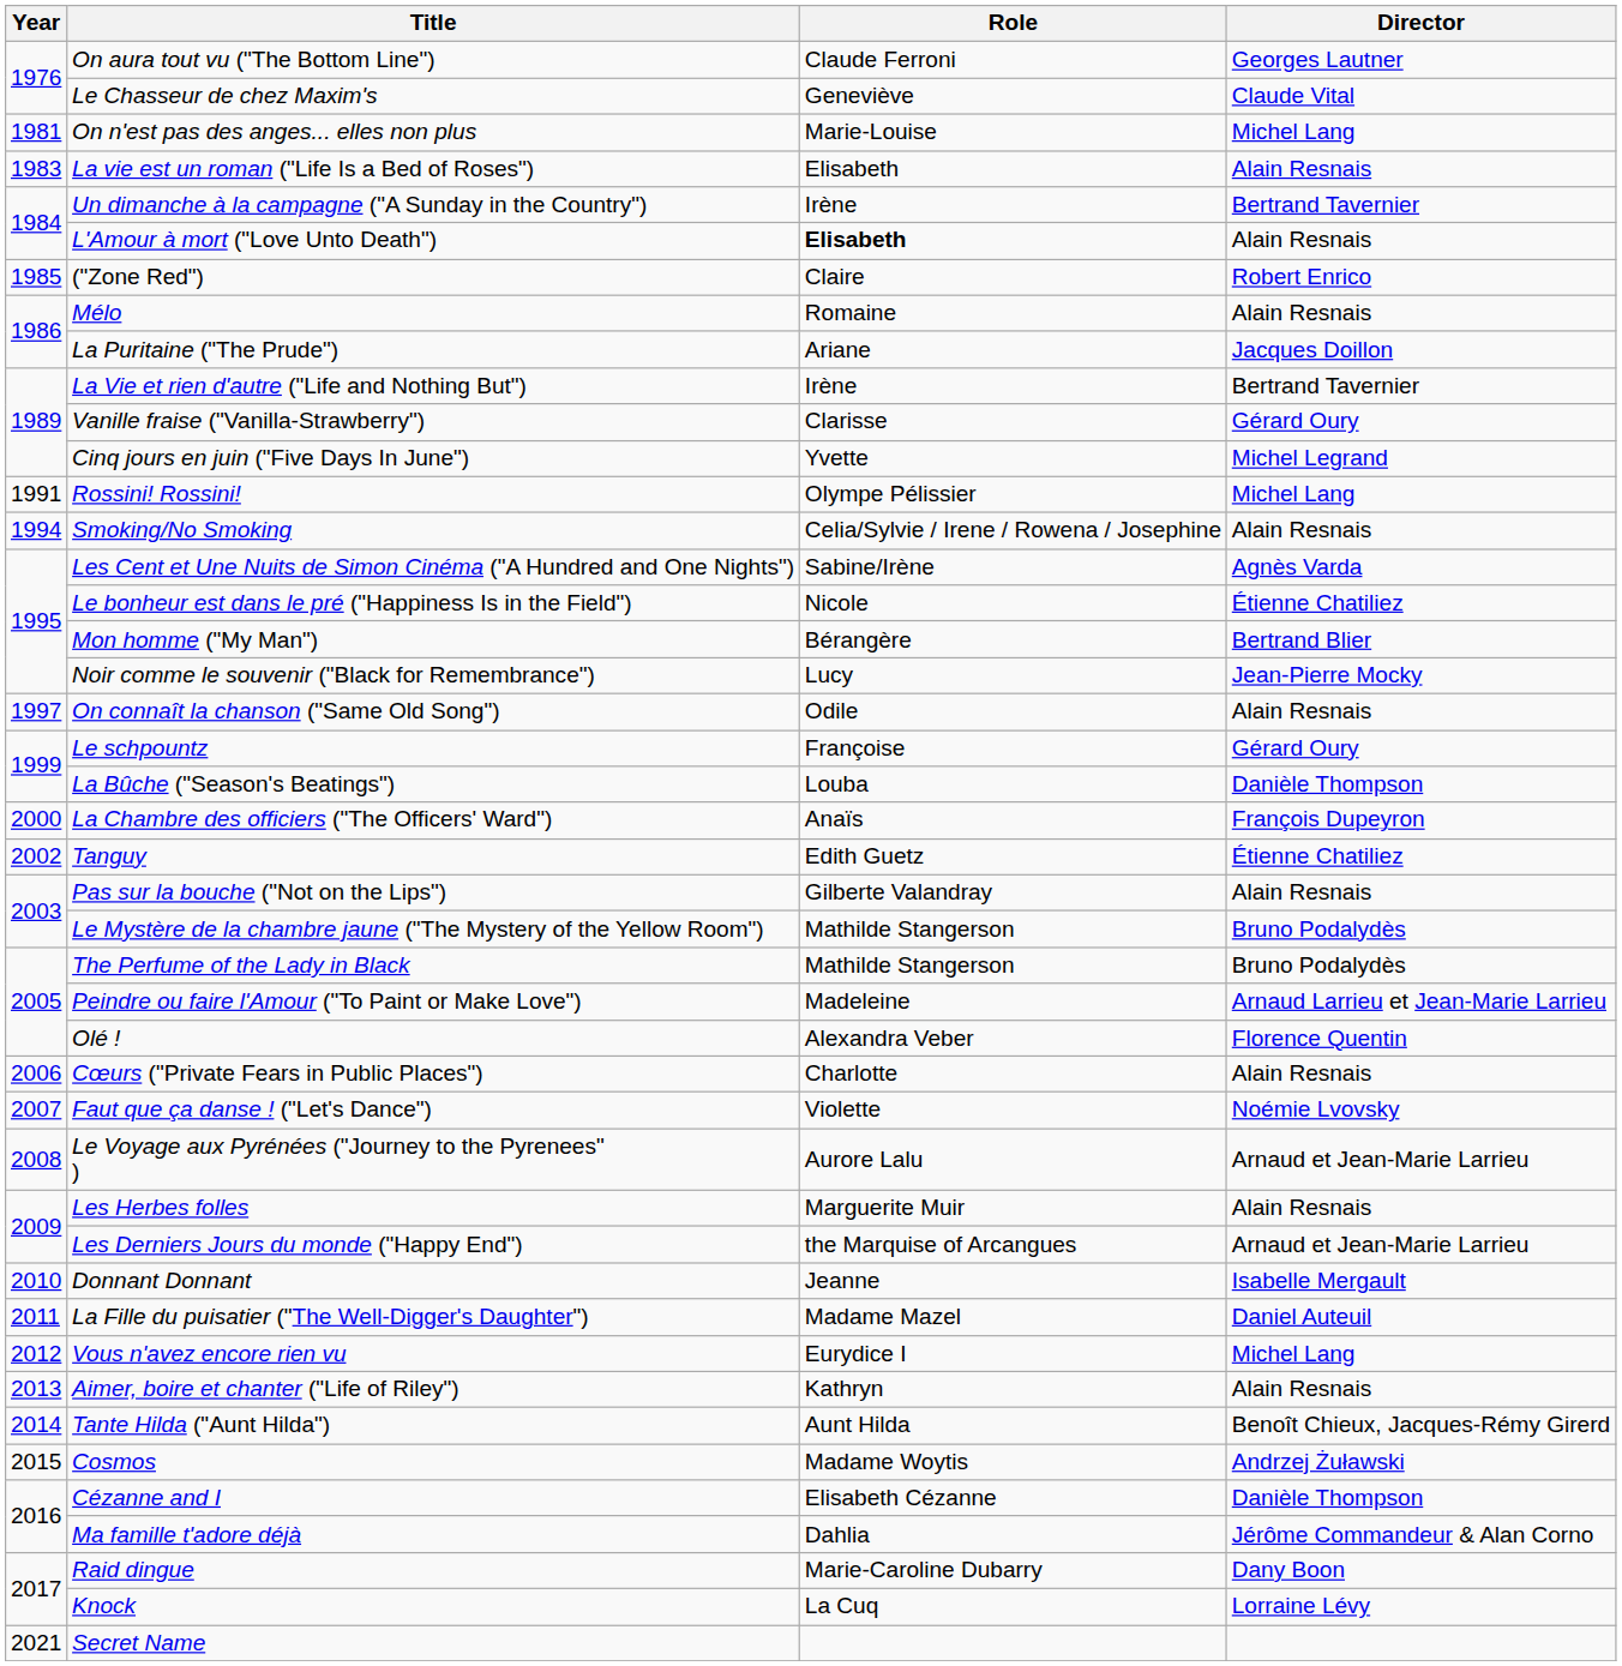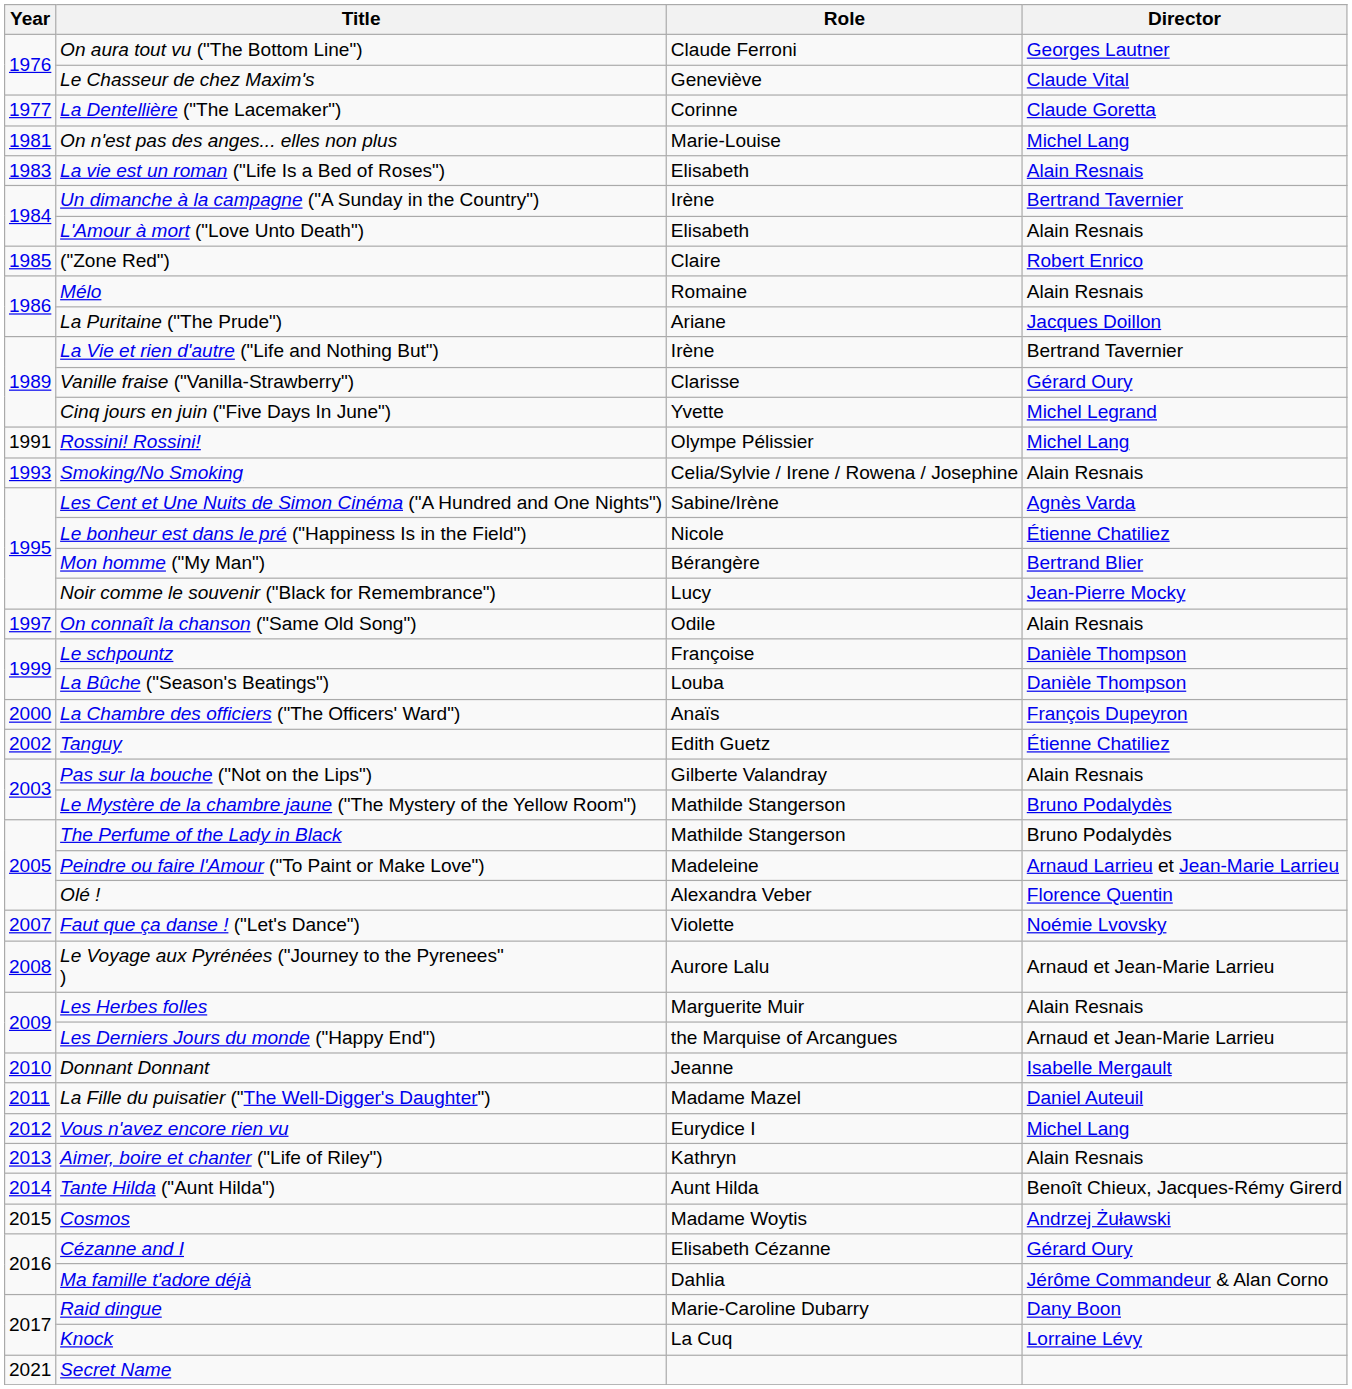+ row: 1977 | La Dentellière ("The Lacemaker") | Corinne | Claude Goretta
L'Amour à mort ("Love Unto Death") | Role: bold -> normal
Smoking/No Smoking | Year: 1994 -> 1993
Le schpountz | Director: Gérard Oury -> Danièle Thompson
- row: 2006 | Cœurs ("Private Fears in Public Places") | Charlotte | Alain Resnais
Cézanne and I | Director: Danièle Thompson -> Gérard Oury
